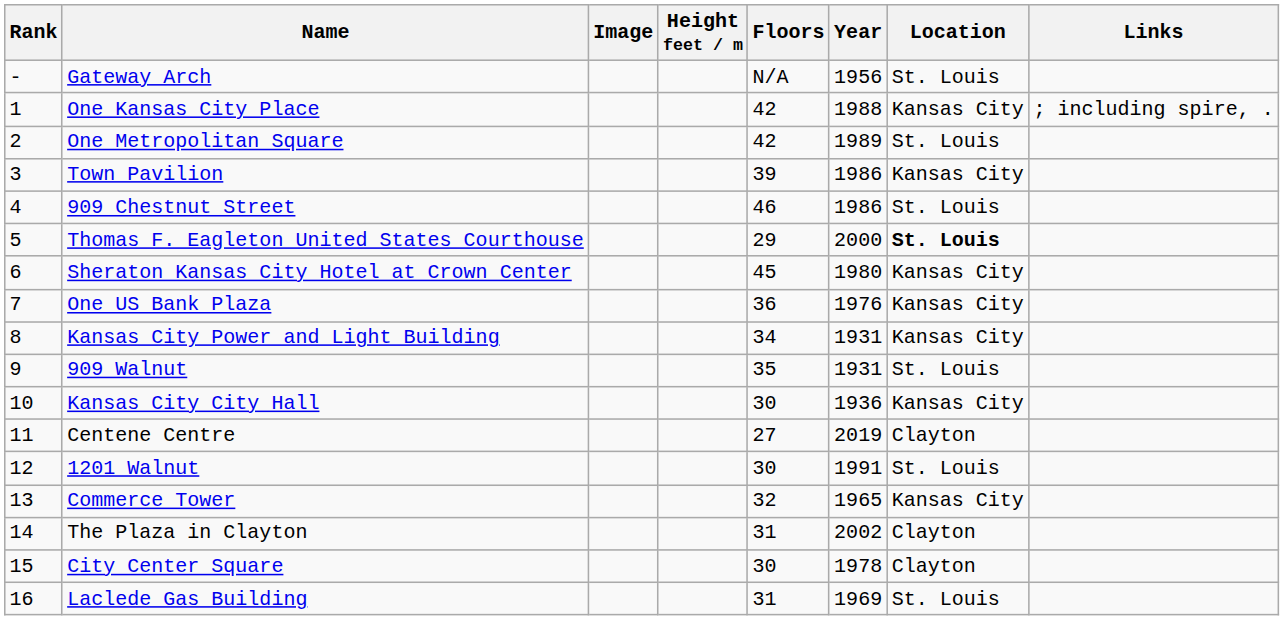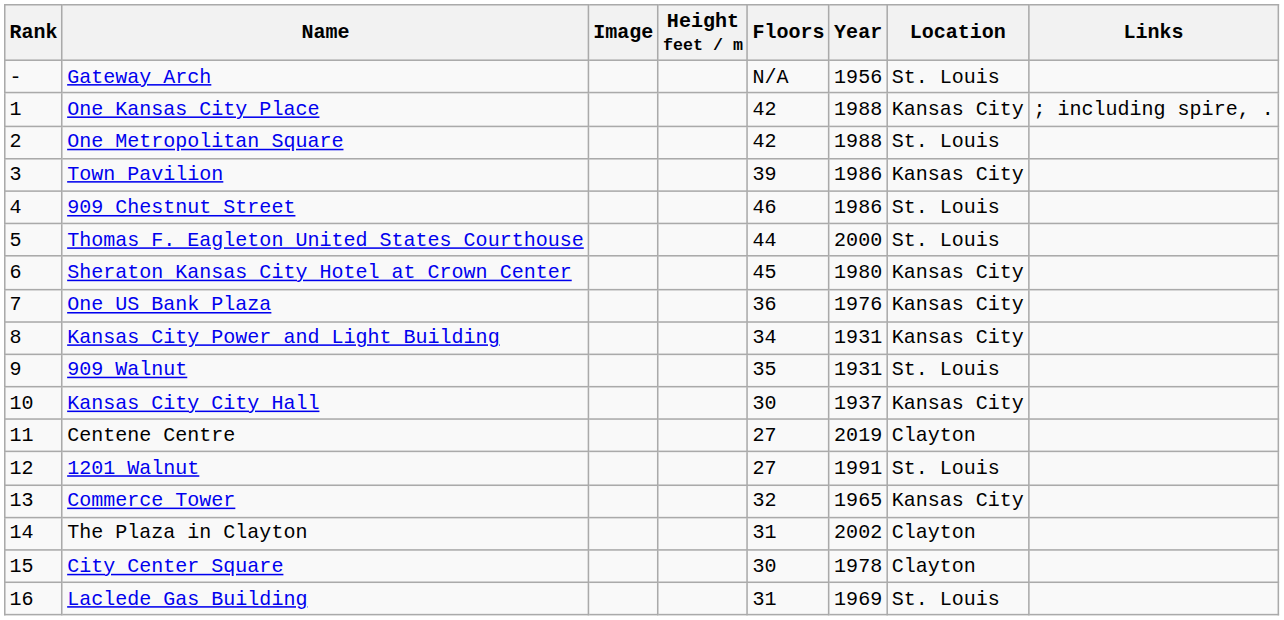One Metropolitan Square | Year: 1989 -> 1988
Thomas F. Eagleton United States Courthouse | Floors: 29 -> 44
Thomas F. Eagleton United States Courthouse | Location: bold -> normal
Kansas City City Hall | Year: 1936 -> 1937
1201 Walnut | Floors: 30 -> 27
